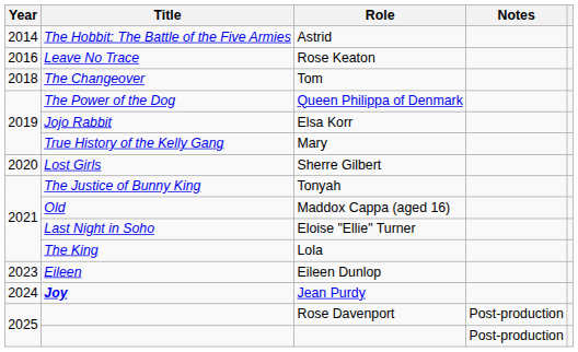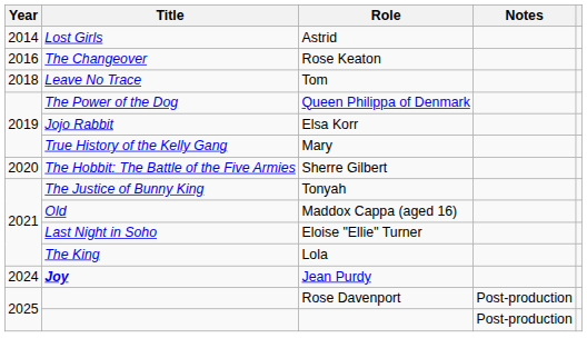Astrid | Title: The Hobbit: The Battle of the Five Armies -> Lost Girls
Rose Keaton | Title: Leave No Trace -> The Changeover
Tom | Title: The Changeover -> Leave No Trace
Sherre Gilbert | Title: Lost Girls -> The Hobbit: The Battle of the Five Armies
- row: 2023 | Eileen | Eileen Dunlop
